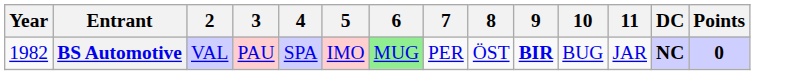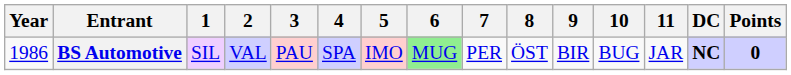+ column: 1 | SIL
BS Automotive | Year: 1982 -> 1986
BS Automotive | 9: bold -> normal
